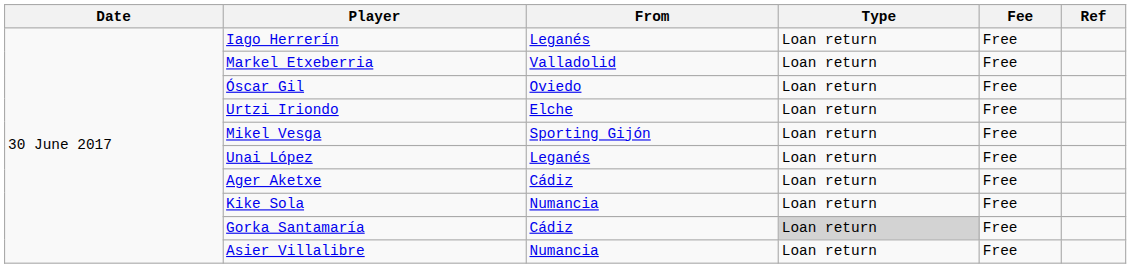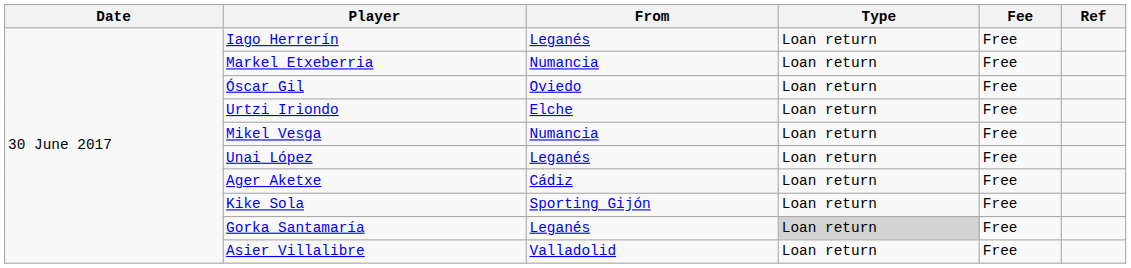Markel Etxeberria | From: Valladolid -> Numancia
Mikel Vesga | From: Sporting Gijón -> Numancia
Kike Sola | From: Numancia -> Sporting Gijón
Gorka Santamaría | From: Cádiz -> Leganés
Asier Villalibre | From: Numancia -> Valladolid
